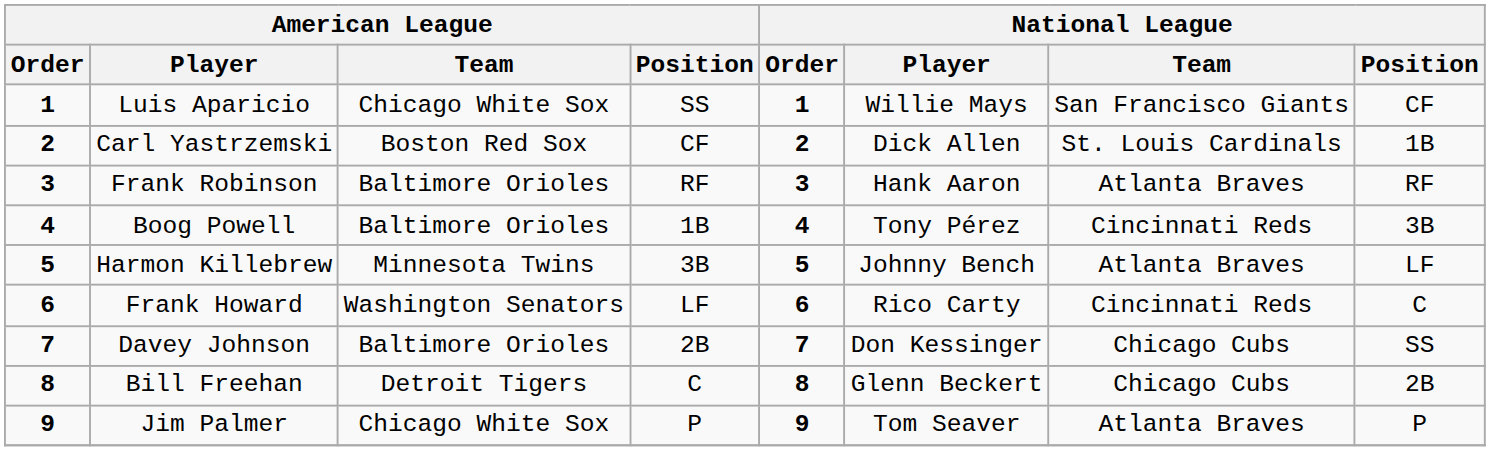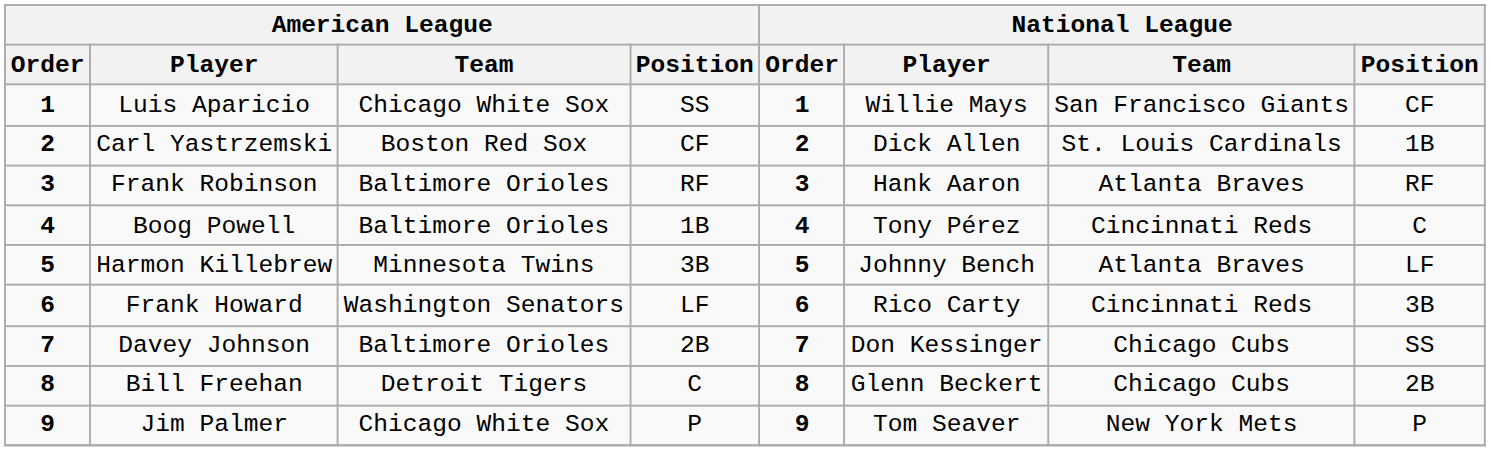Boog Powell | National League / Position: 3B -> C
Frank Howard | National League / Position: C -> 3B
Jim Palmer | National League / Team: Atlanta Braves -> New York Mets
